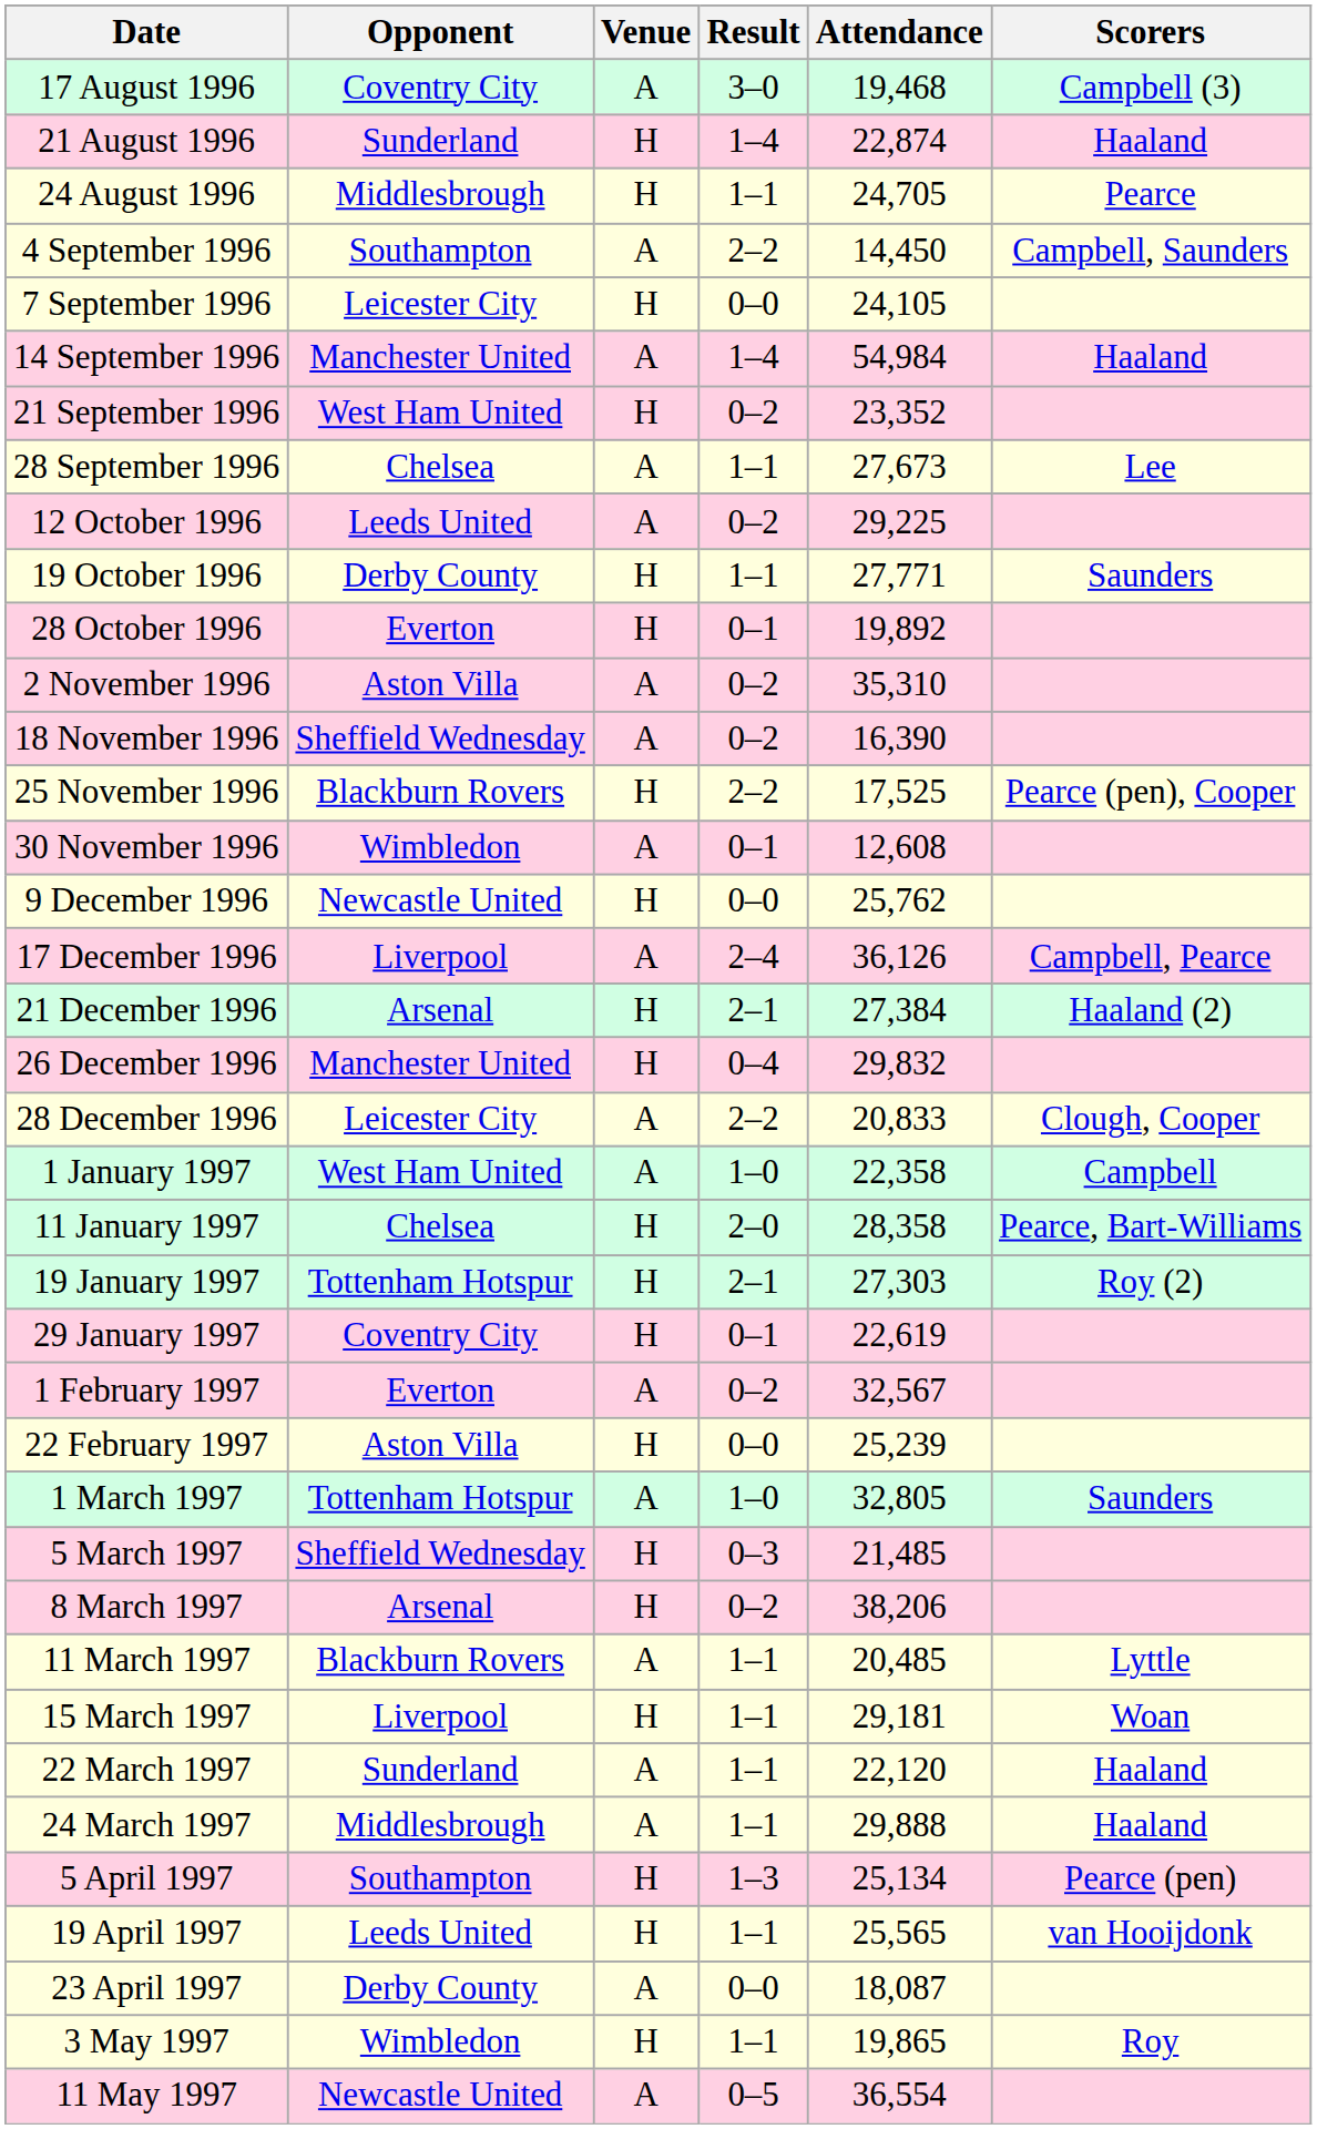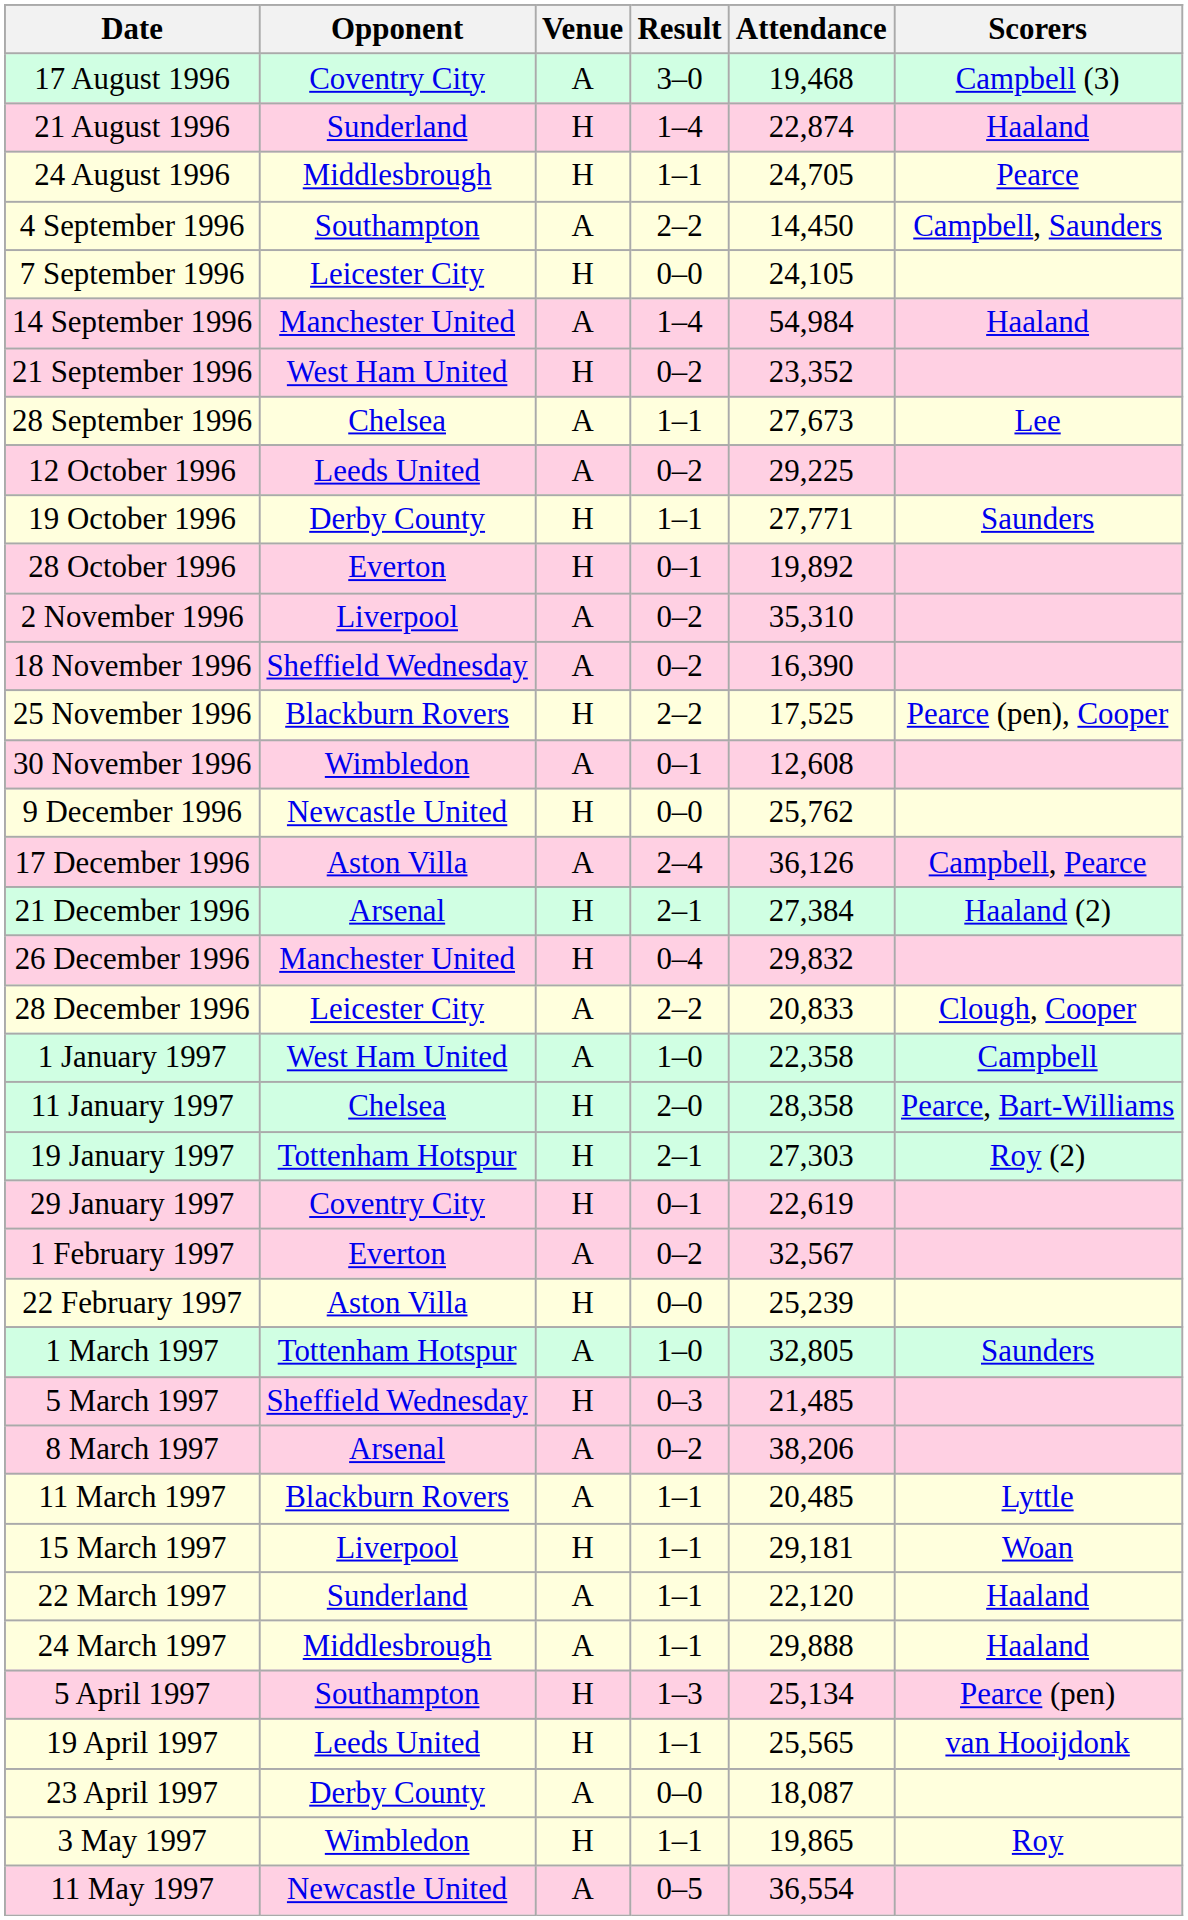2 November 1996 | Opponent: Aston Villa -> Liverpool
17 December 1996 | Opponent: Liverpool -> Aston Villa
8 March 1997 | Venue: H -> A
